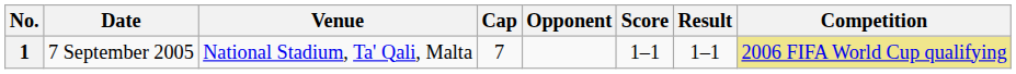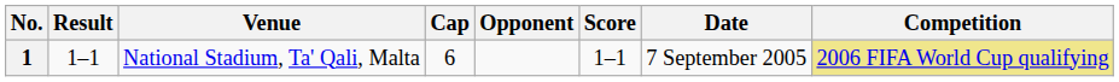columns swapped: Date <-> Result
1 | Cap: 7 -> 6
